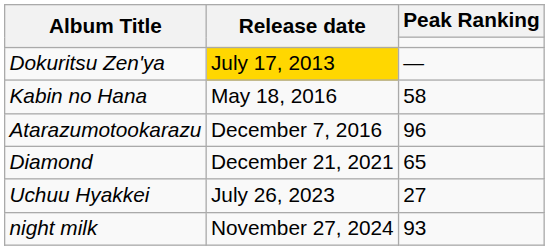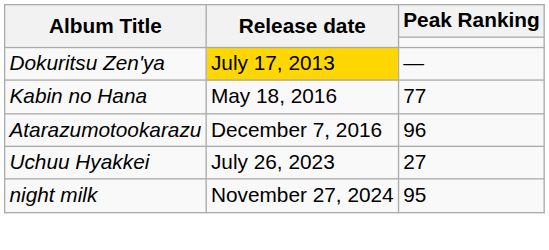Kabin no Hana | Peak Ranking: 58 -> 77
- row: Diamond | December 21, 2021 | 65
night milk | Peak Ranking: 93 -> 95
